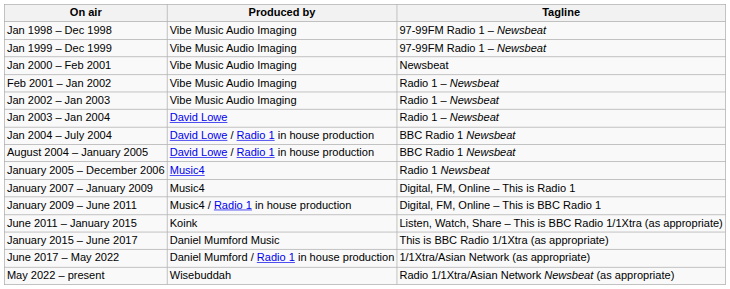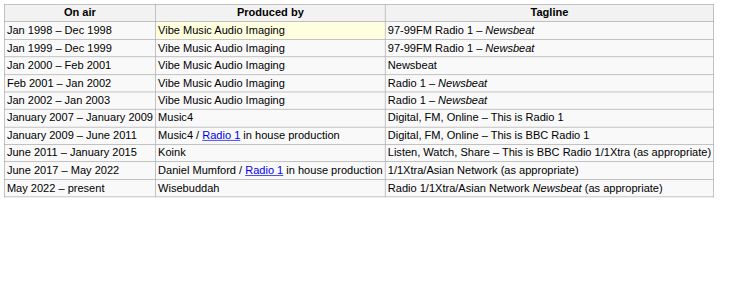Jan 1998 – Dec 1998 | Produced by: no background -> lightyellow background
- row: Jan 2003 – Jan 2004 | David Lowe | Radio 1 – Newsbeat
- row: Jan 2004 – July 2004 | David Lowe / Radio 1 in house production | BBC Radio 1 Newsbeat
- row: August 2004 – January 2005 | David Lowe / Radio 1 in house production | BBC Radio 1 Newsbeat
- row: January 2005 – December 2006 | Music4 | Radio 1 Newsbeat
- row: January 2015 – June 2017 | Daniel Mumford Music | This is BBC Radio 1/1Xtra (as appropriate)
